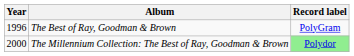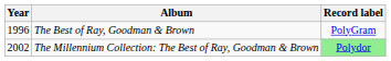The Millennium Collection: The Best of Ray, Goodman & Brown | Year: 2000 -> 2002
